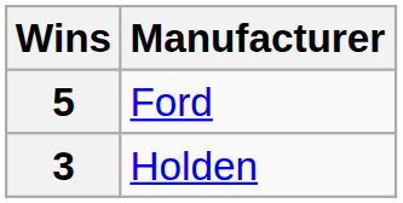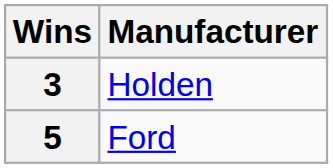rows swapped: 5 <-> 3
